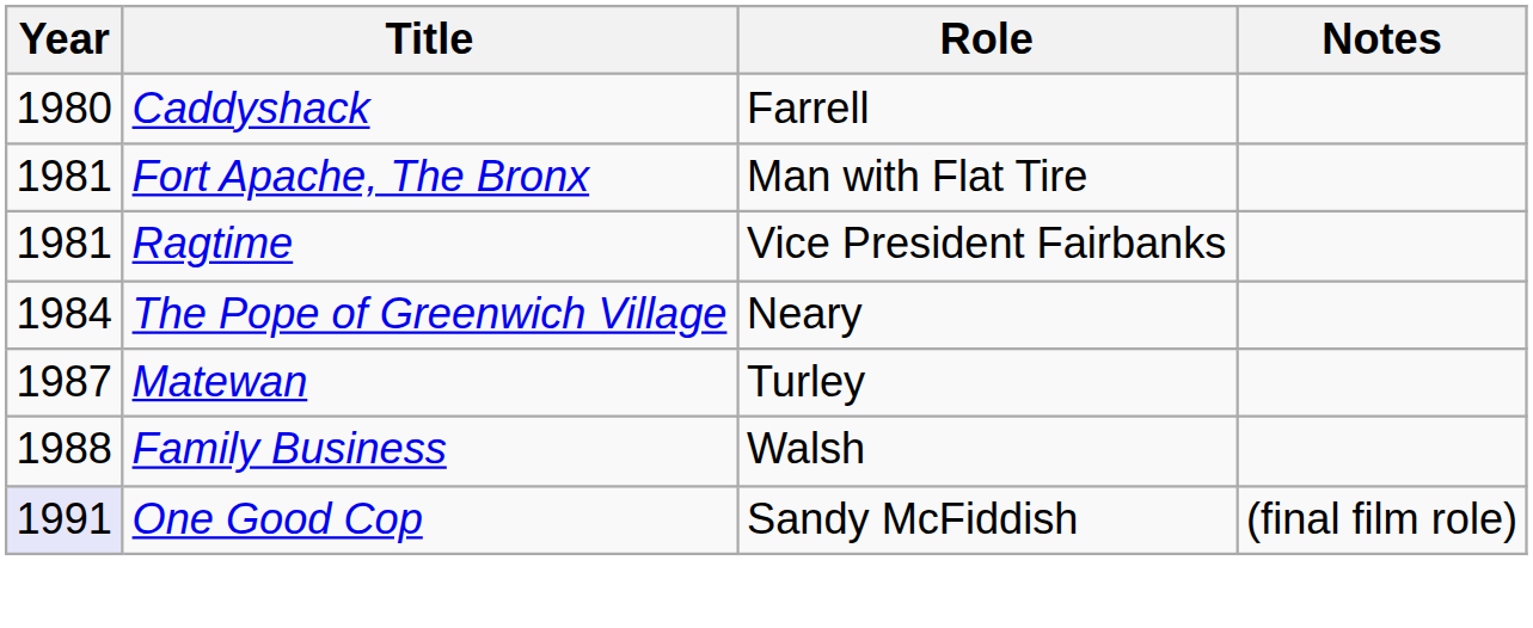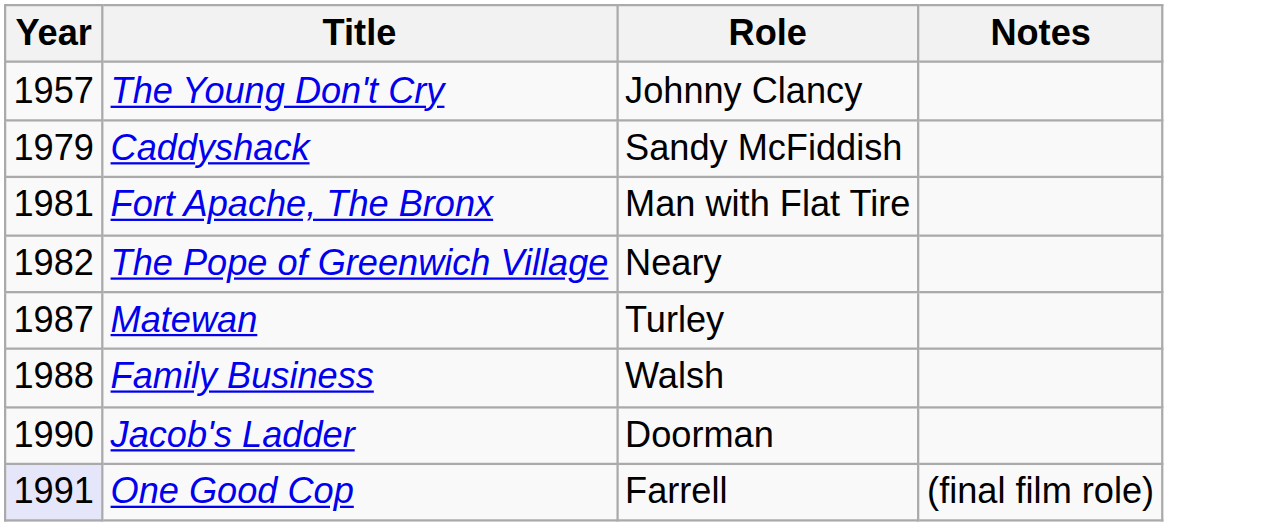+ row: 1957 | The Young Don't Cry | Johnny Clancy
Caddyshack | Year: 1980 -> 1979
Caddyshack | Role: Farrell -> Sandy McFiddish
- row: 1981 | Ragtime | Vice President Fairbanks
The Pope of Greenwich Village | Year: 1984 -> 1982
+ row: 1990 | Jacob's Ladder | Doorman
One Good Cop | Role: Sandy McFiddish -> Farrell
